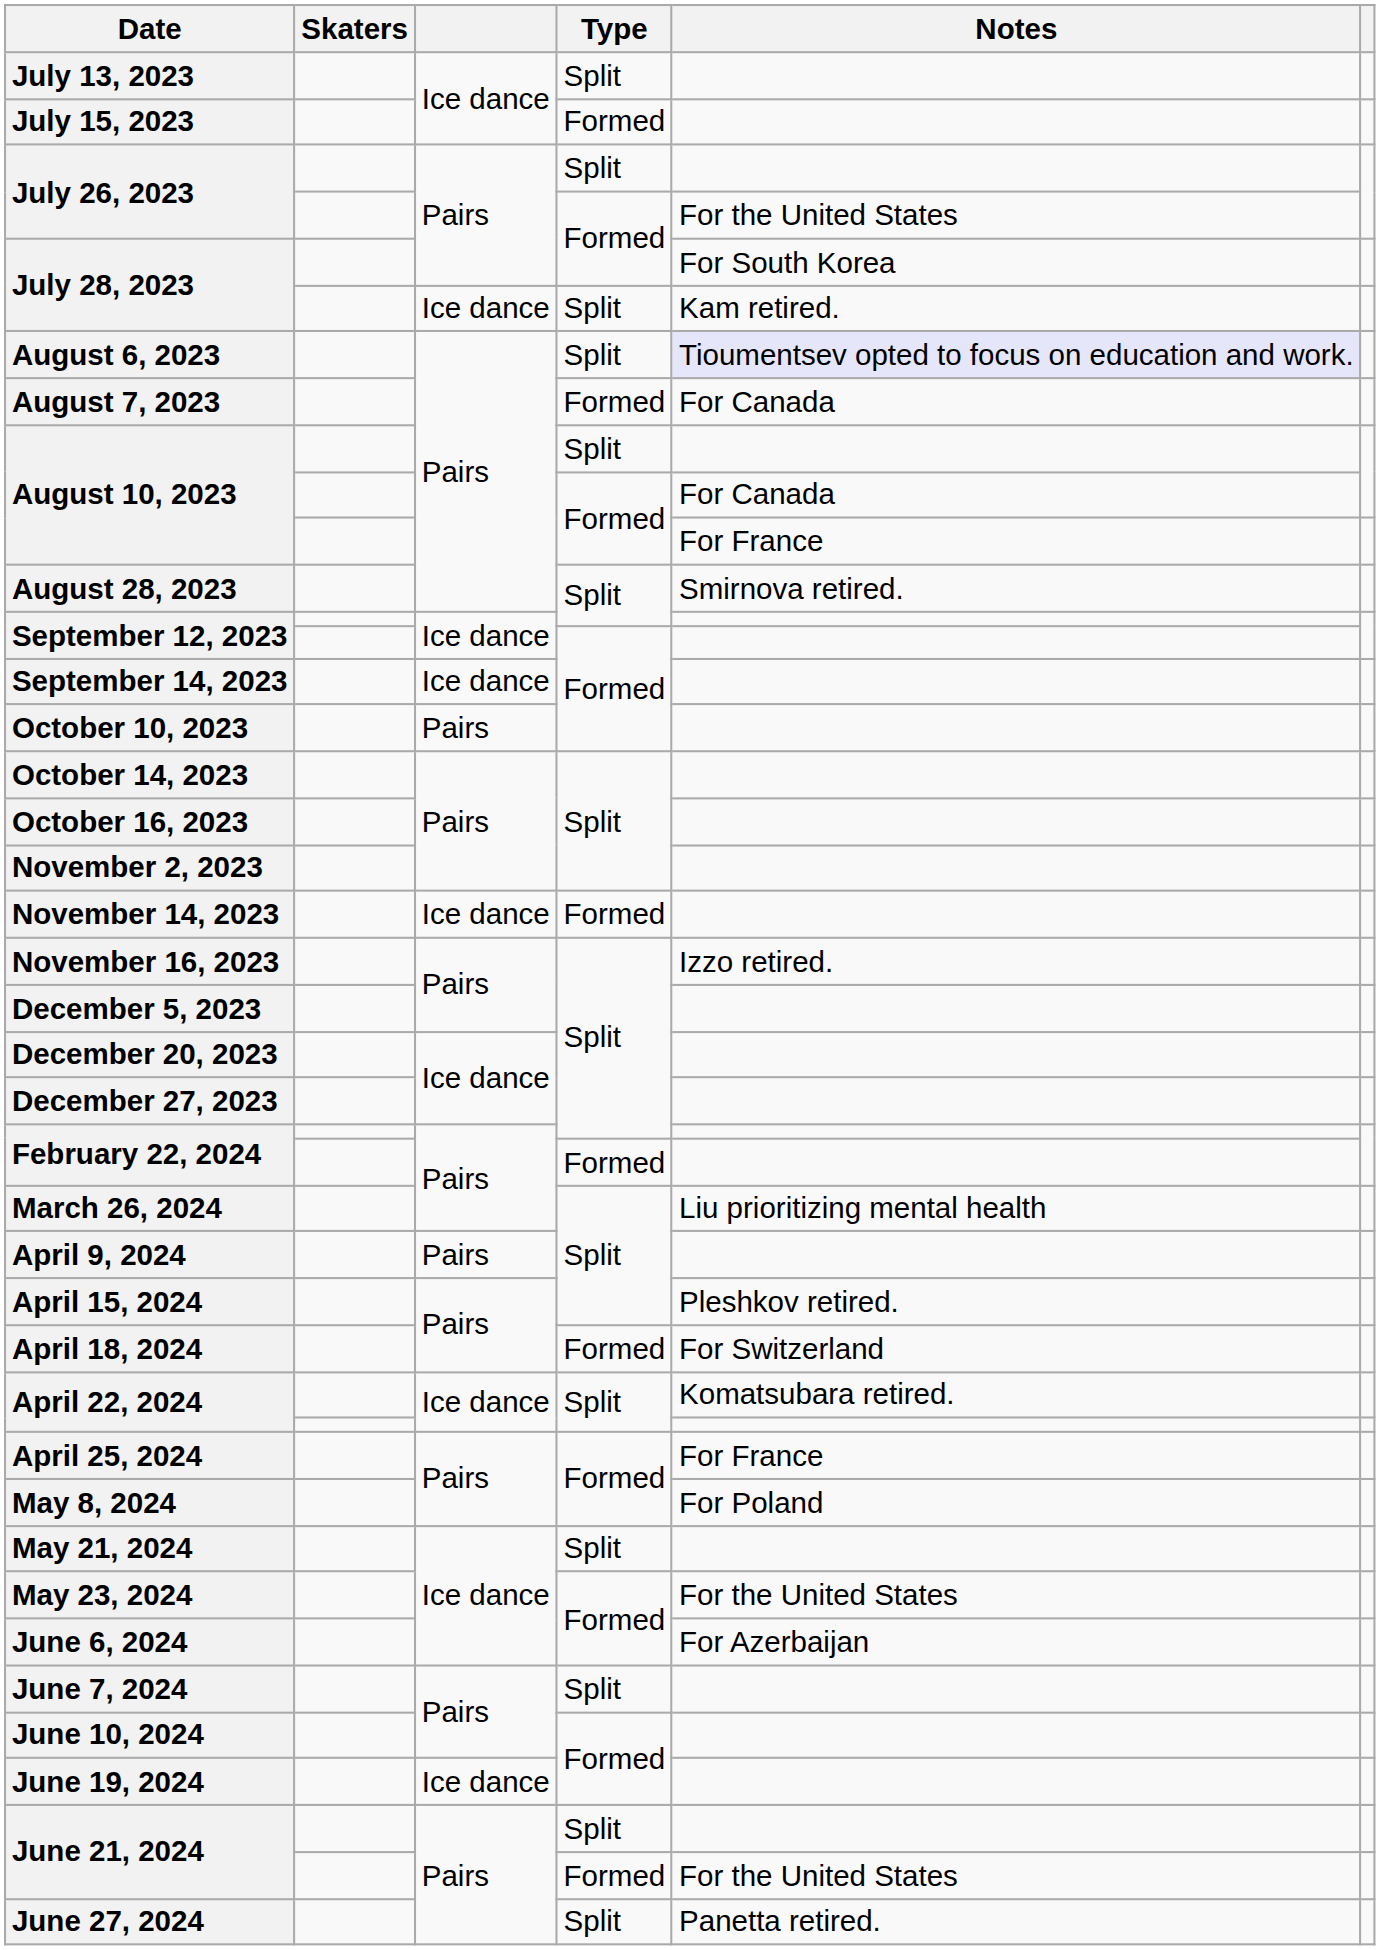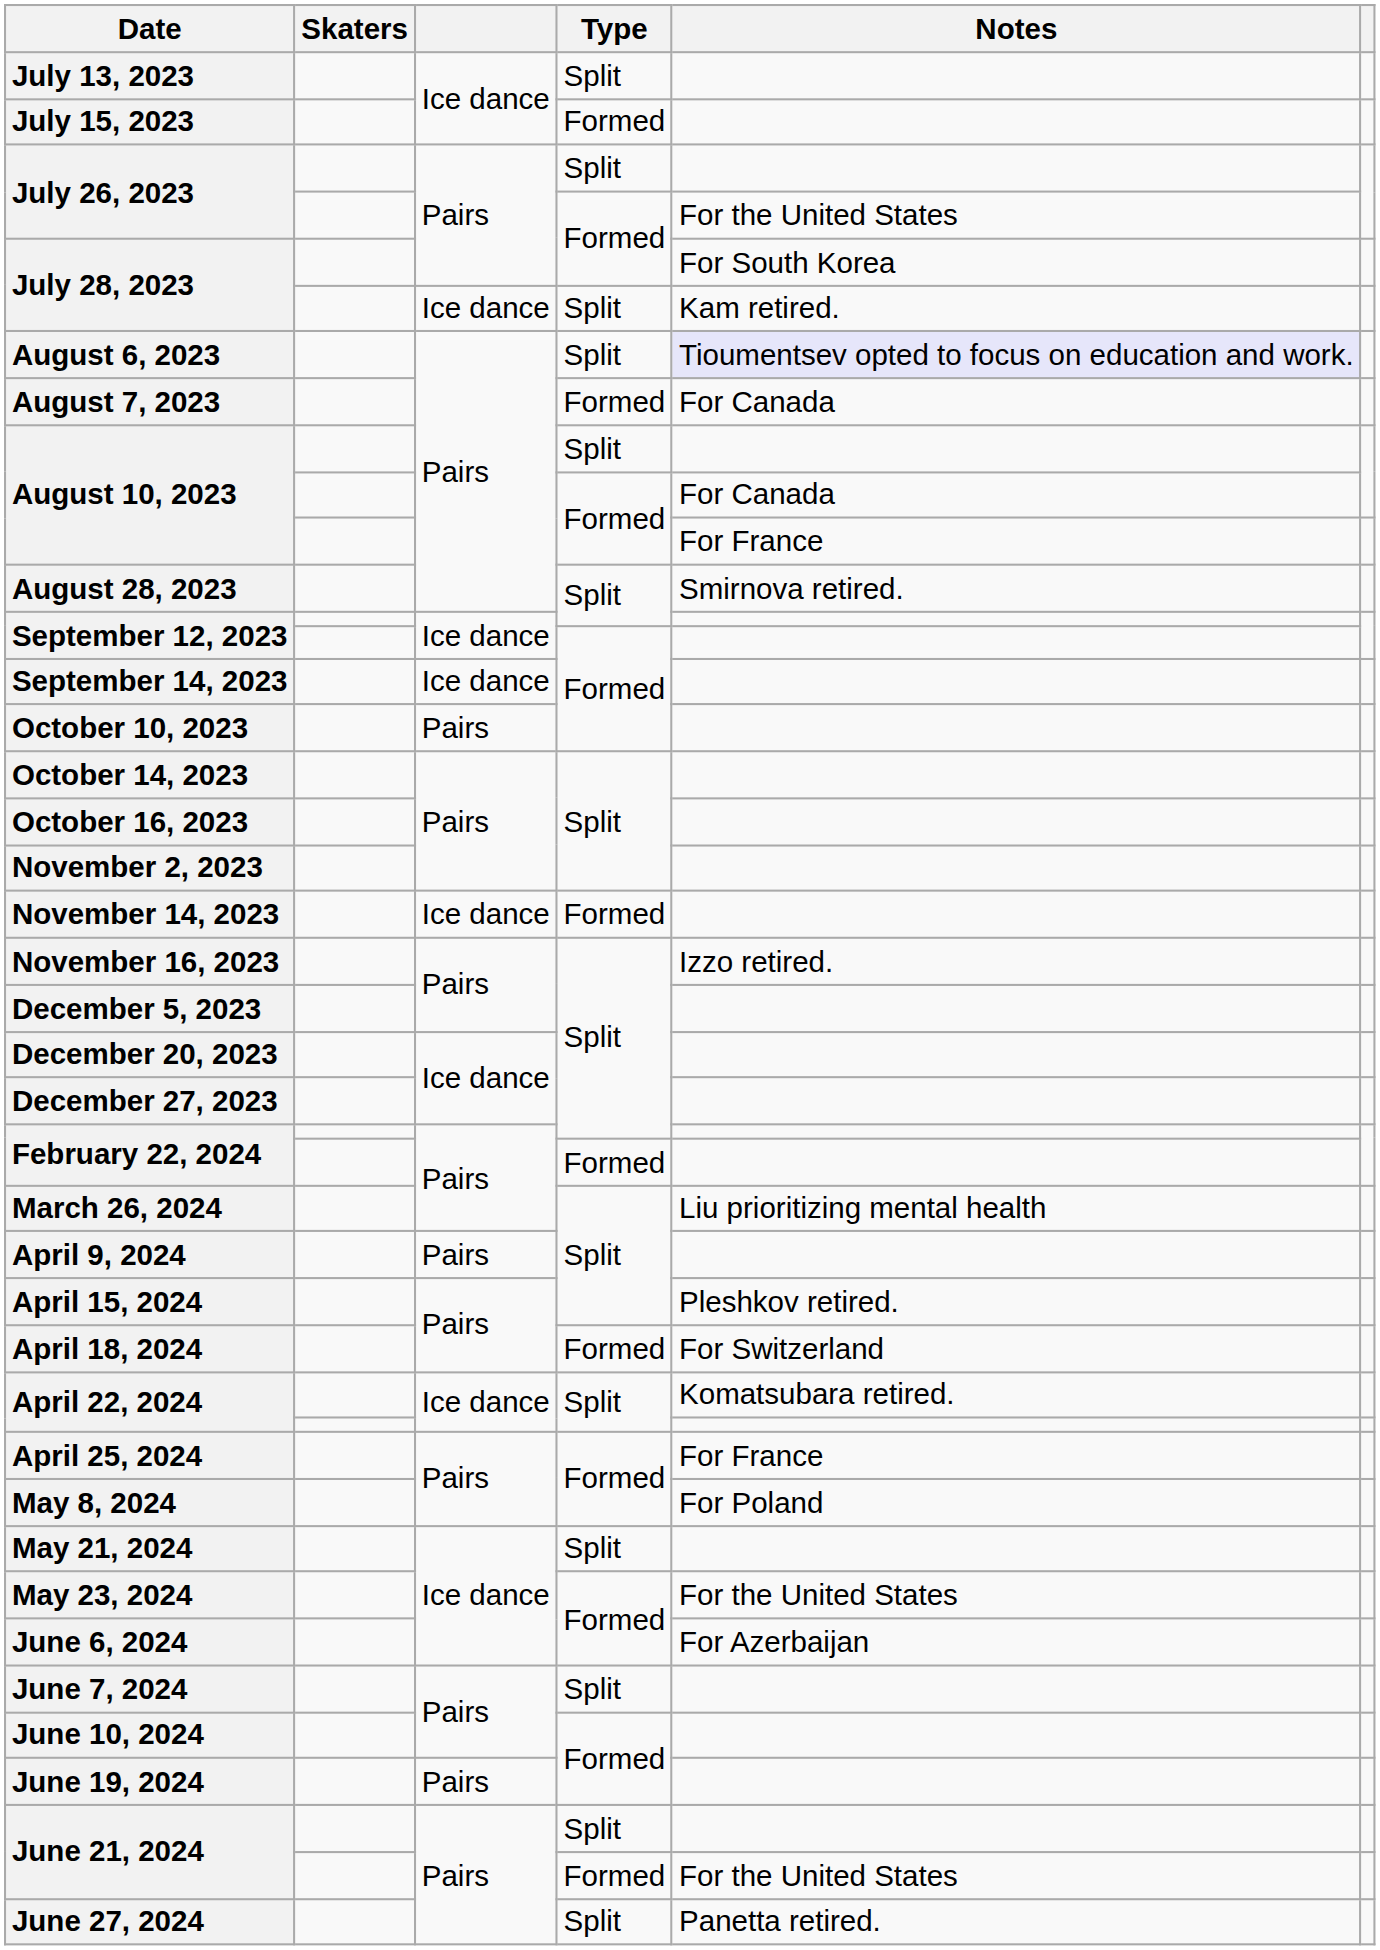June 19, 2024 | column 3: Ice dance -> Pairs
